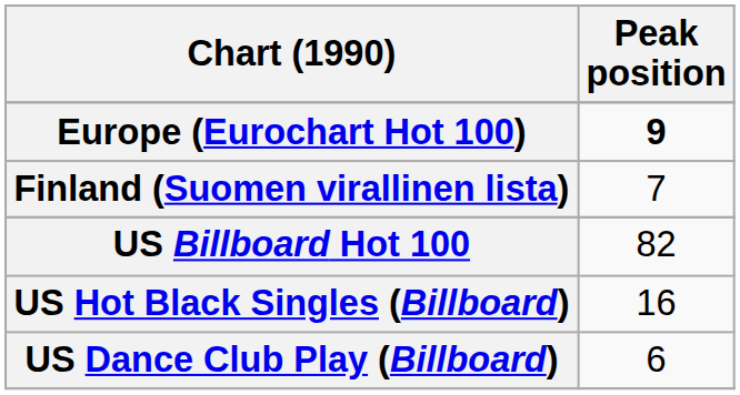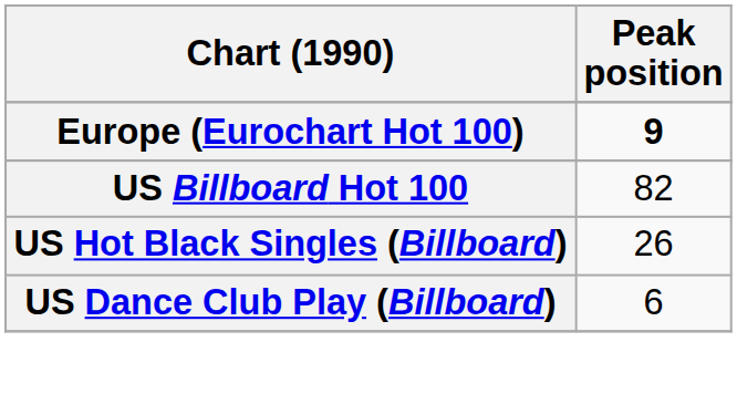- row: Finland (Suomen virallinen lista) | 7
US Hot Black Singles (Billboard) | Peak position: 16 -> 26
